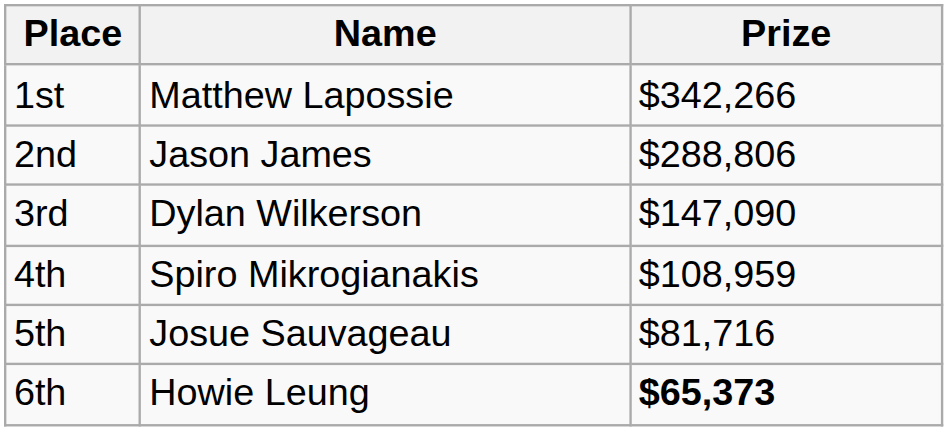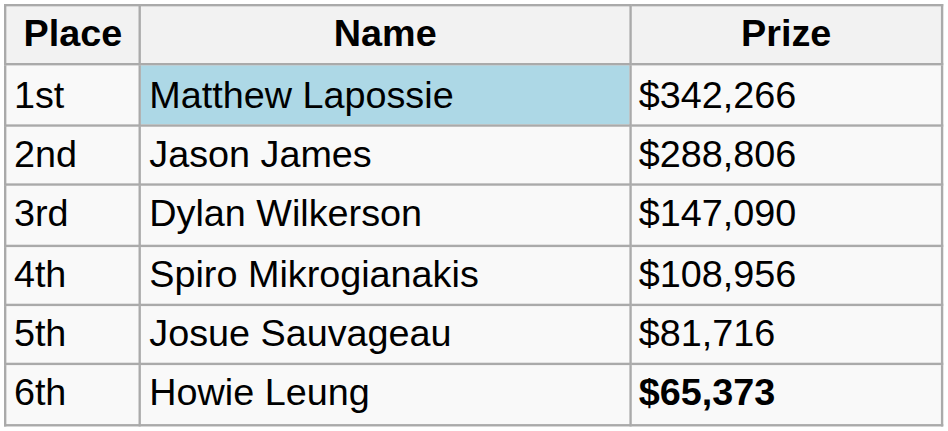1st | Name: no background -> lightblue background
4th | Prize: $108,959 -> $108,956
